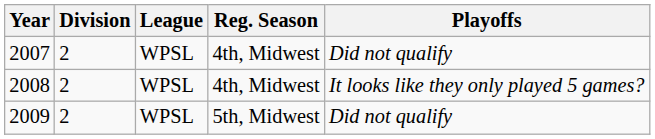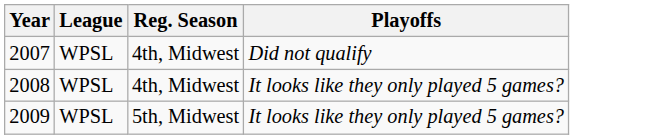- column: Division | 2 | 2 | 2
2009 | Playoffs: Did not qualify -> It looks like they only played 5 games?
